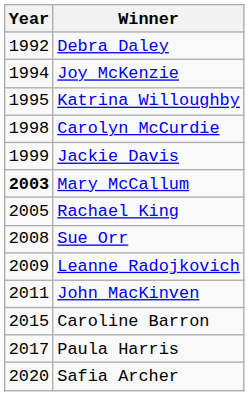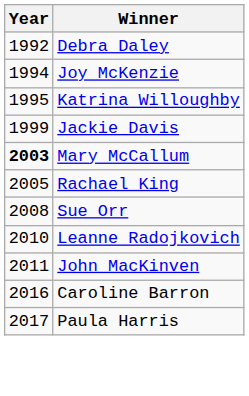- row: 1998 | Carolyn McCurdie
Leanne Radojkovich | Year: 2009 -> 2010
Caroline Barron | Year: 2015 -> 2016
- row: 2020 | Safia Archer
